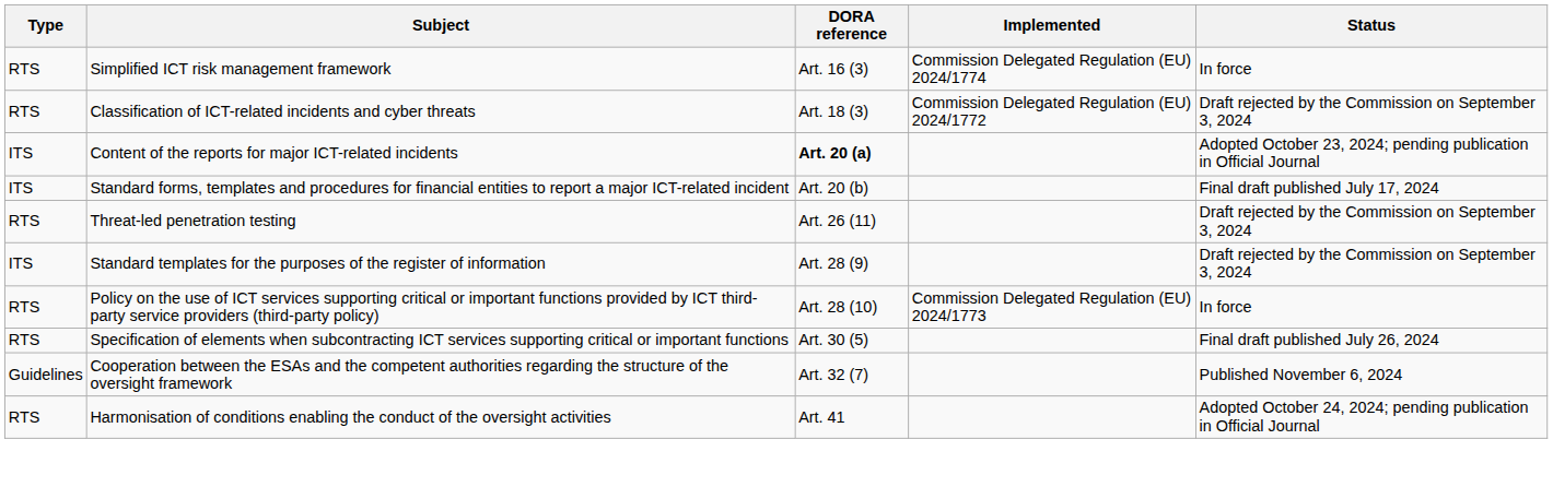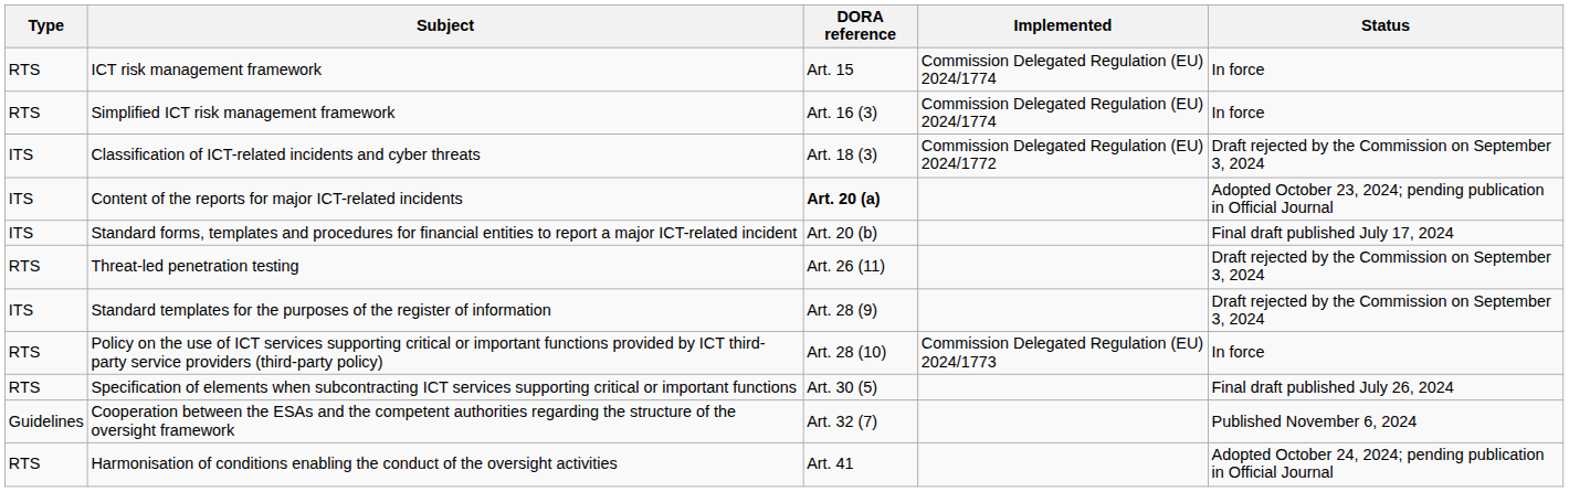+ row: RTS | ICT risk management framework | Art. 15 | Commission Delegated Regulation (EU) 2024/1774 | In force
Classification of ICT-related incidents and cyber threats | Type: RTS -> ITS
